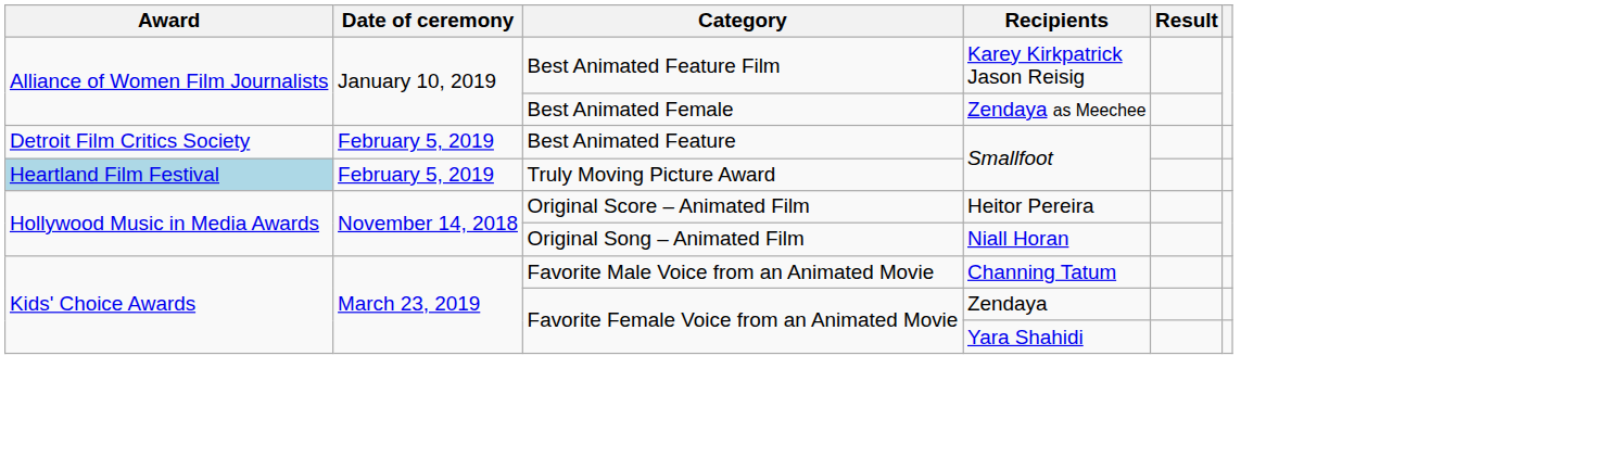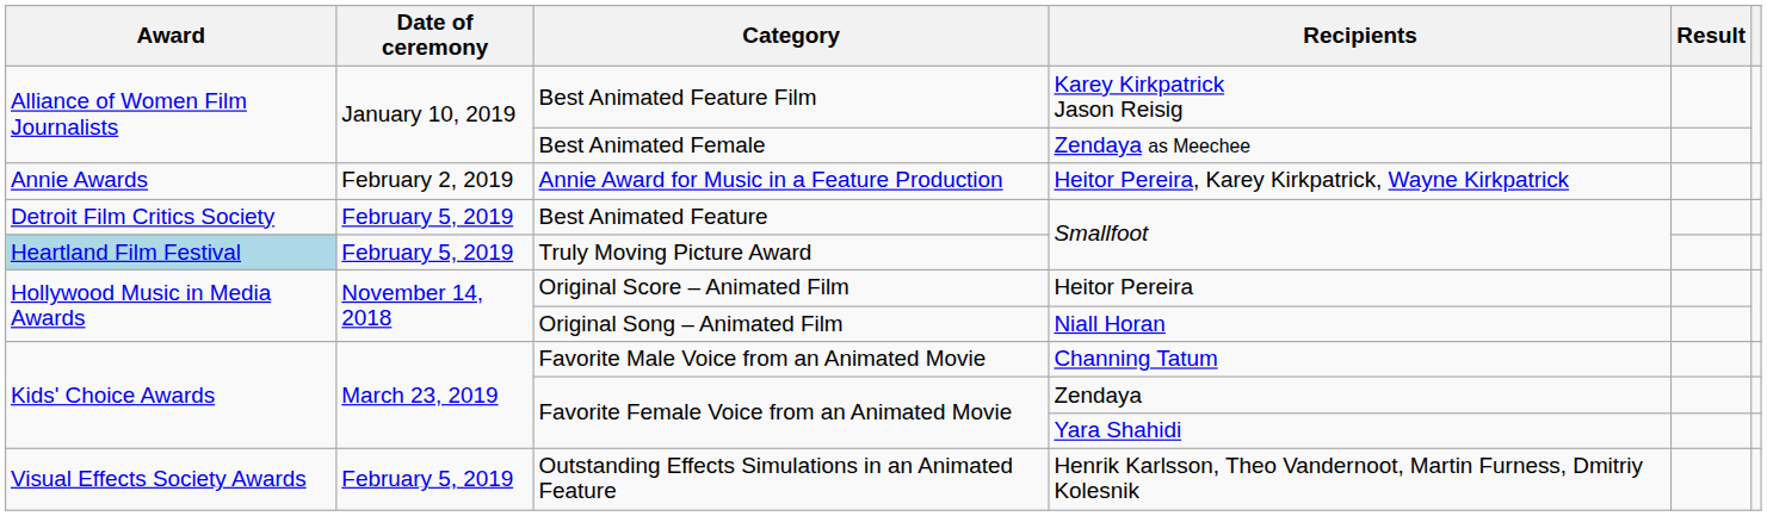+ row: Annie Awards | February 2, 2019 | Annie Award for Music in a Feature Production | Heitor Pereira, Karey Kirkpatrick, Wayne Kirkpatrick
+ row: Visual Effects Society Awards | February 5, 2019 | Outstanding Effects Simulations in an Animated Feature | Henrik Karlsson, Theo Vandernoot, Martin Furness, Dmitriy Kolesnik
